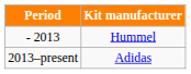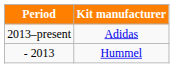rows swapped: - 2013 <-> 2013–present
